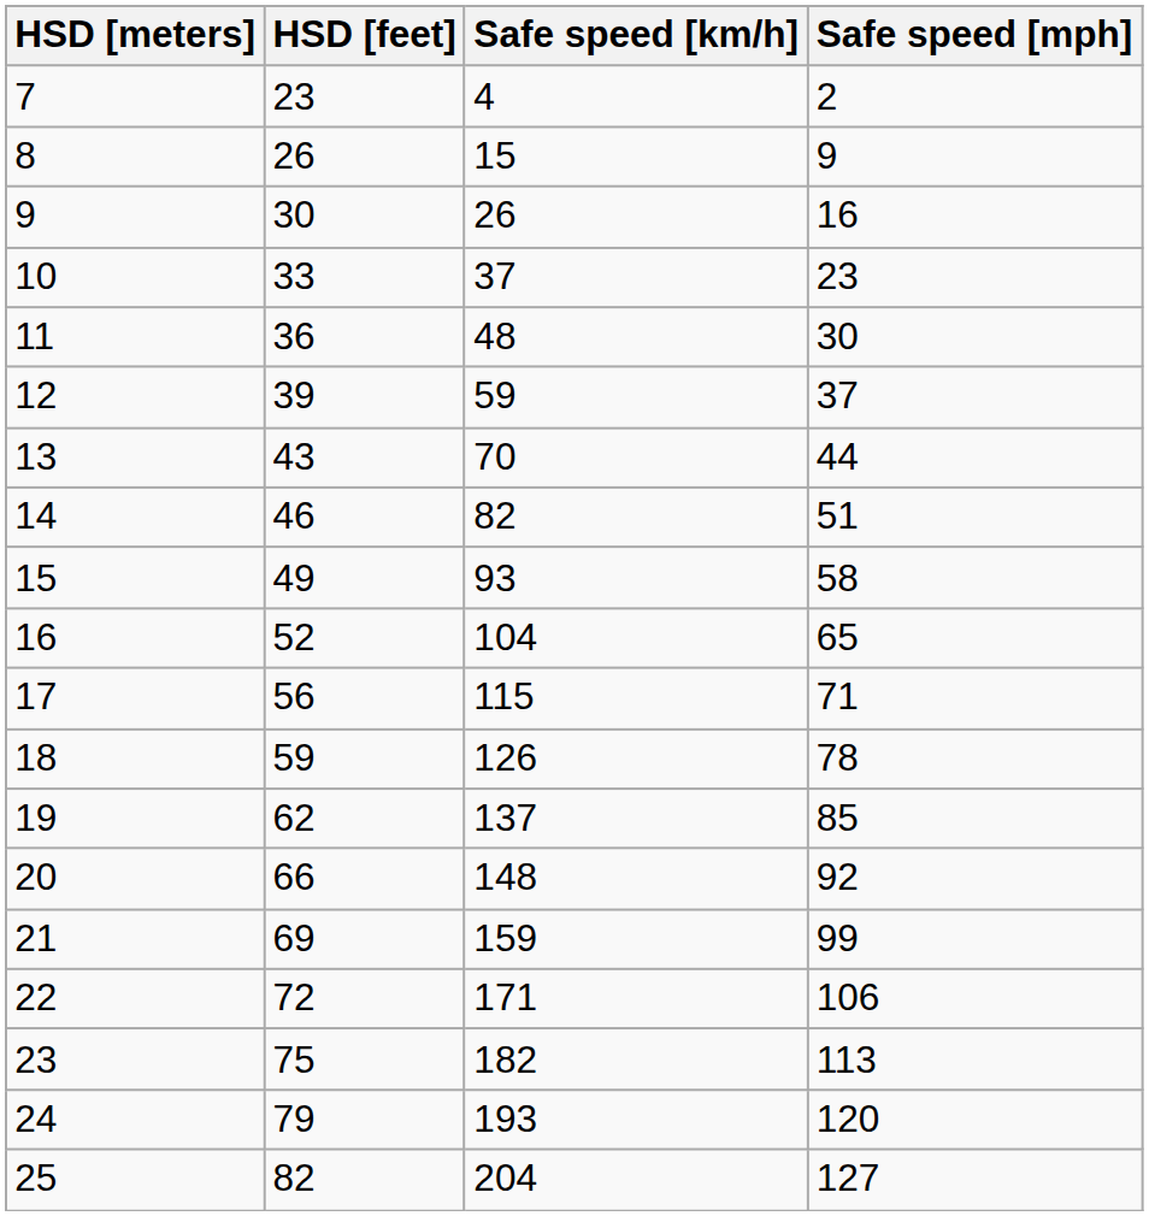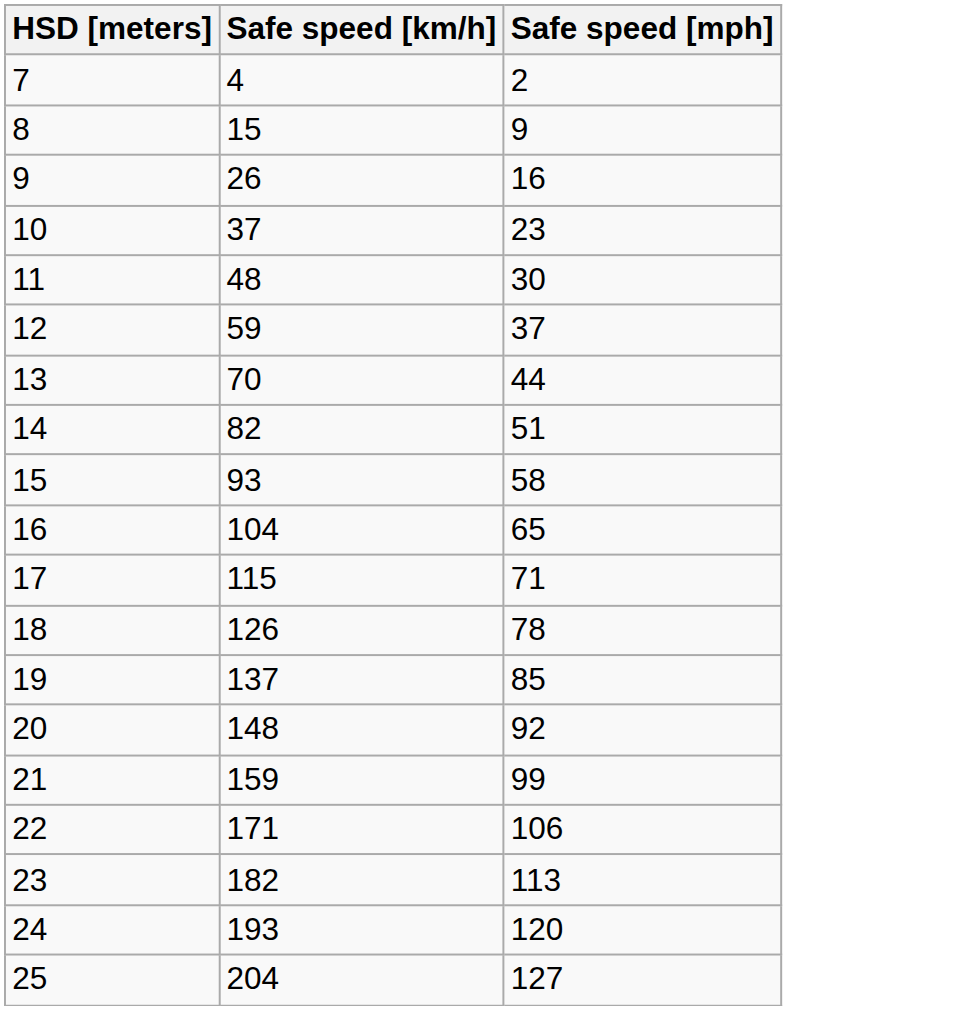- column: HSD [feet] | 23 | 26 | 30 | 33 | 36 | 39 | 43 | 46 | 49 | 52 | 56 | 59 | 62 | 66 | 69 | 72 | 75 | 79 | 82
